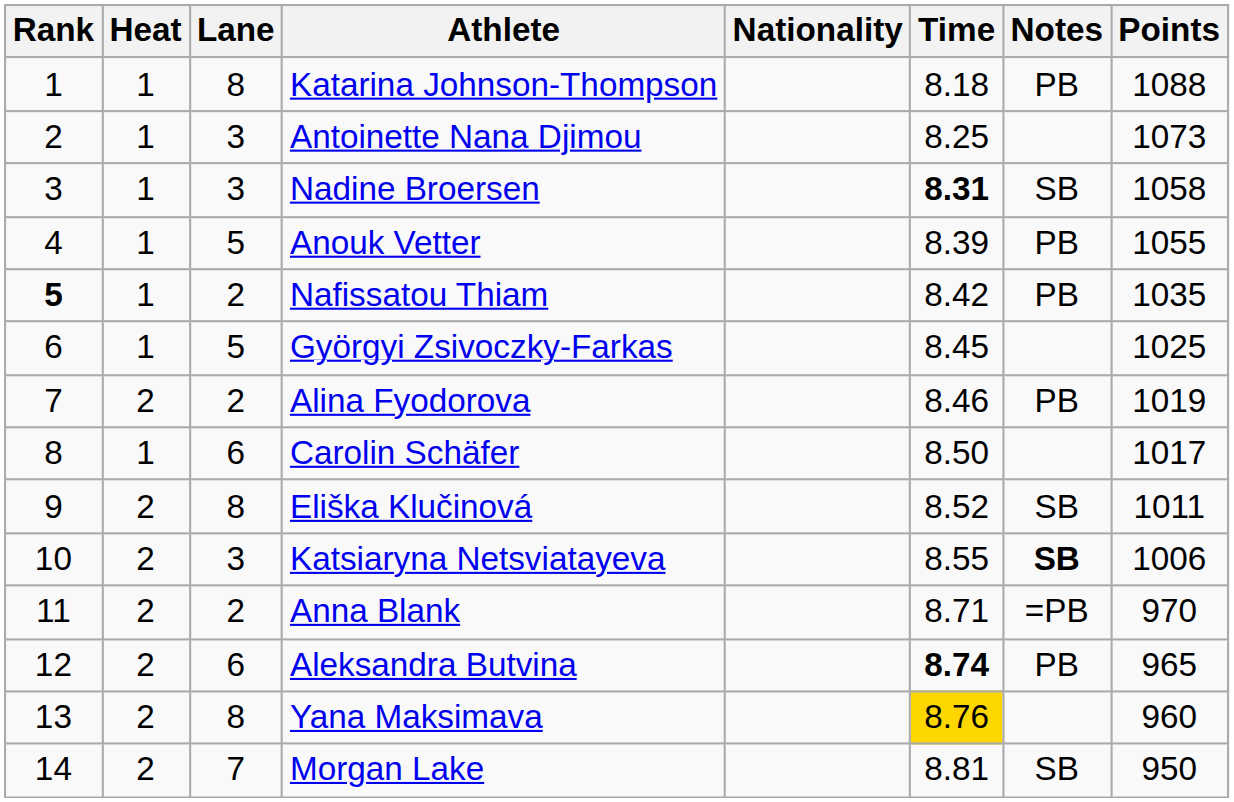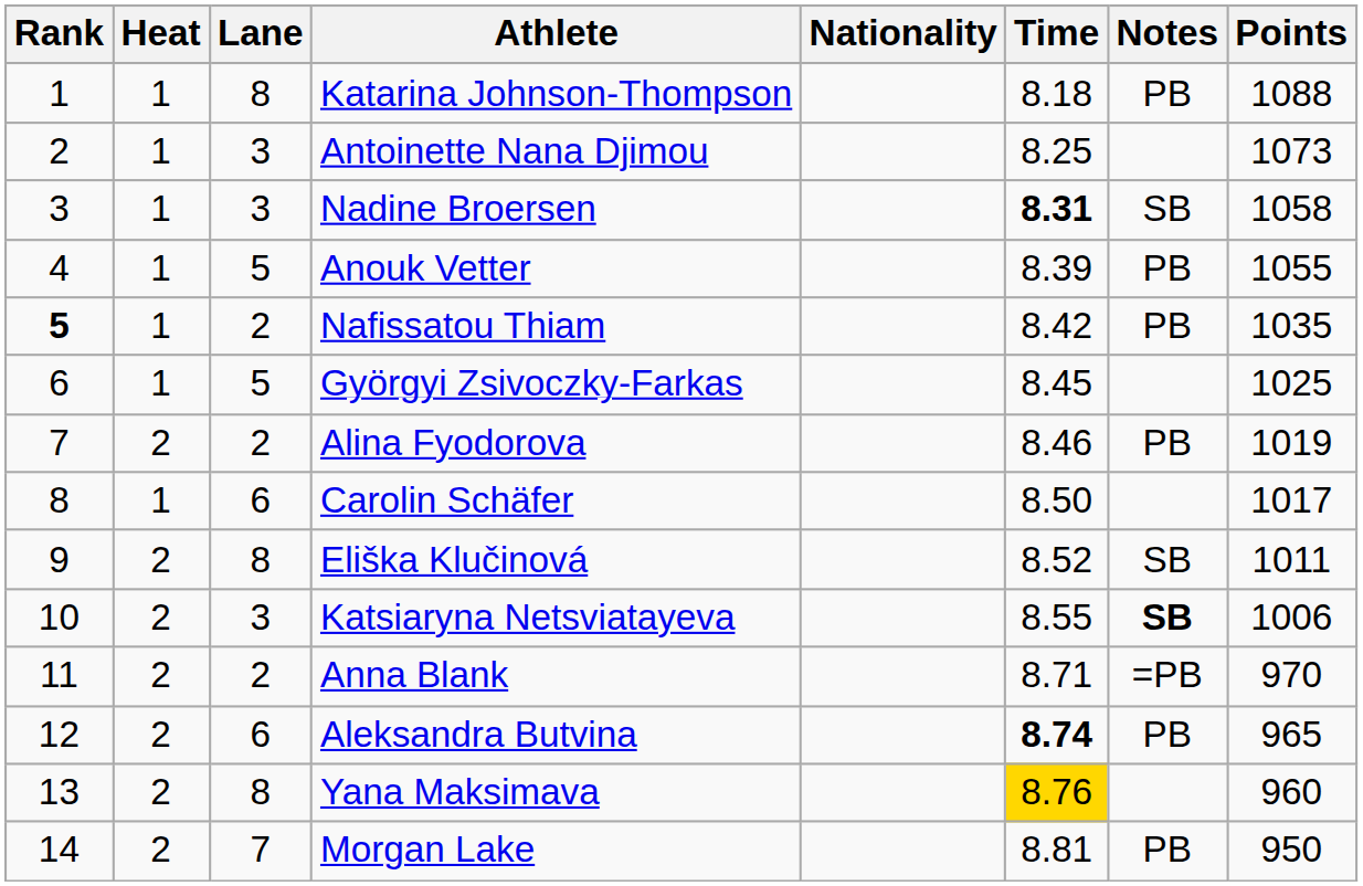Morgan Lake | Notes: SB -> PB
